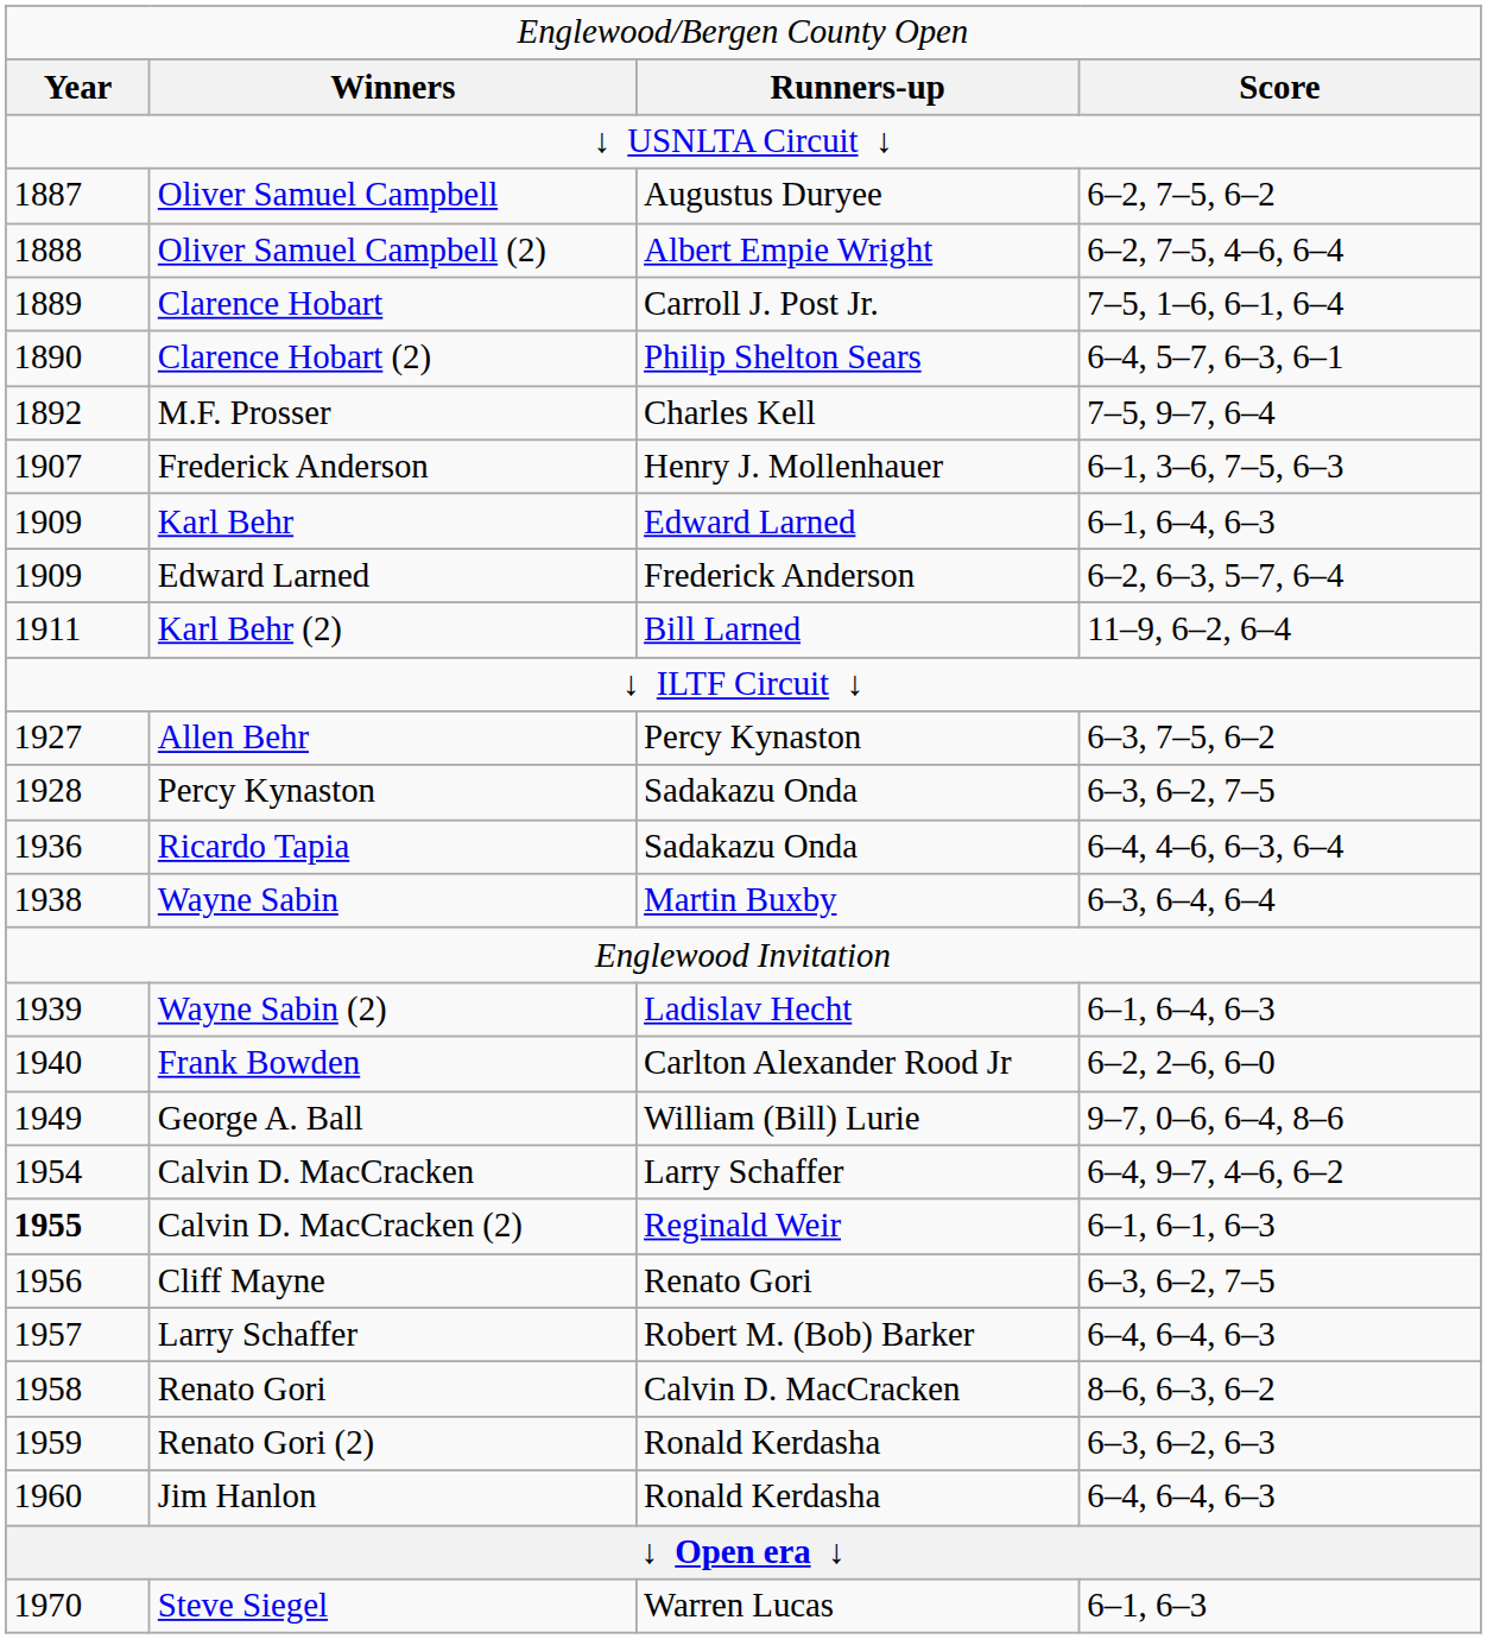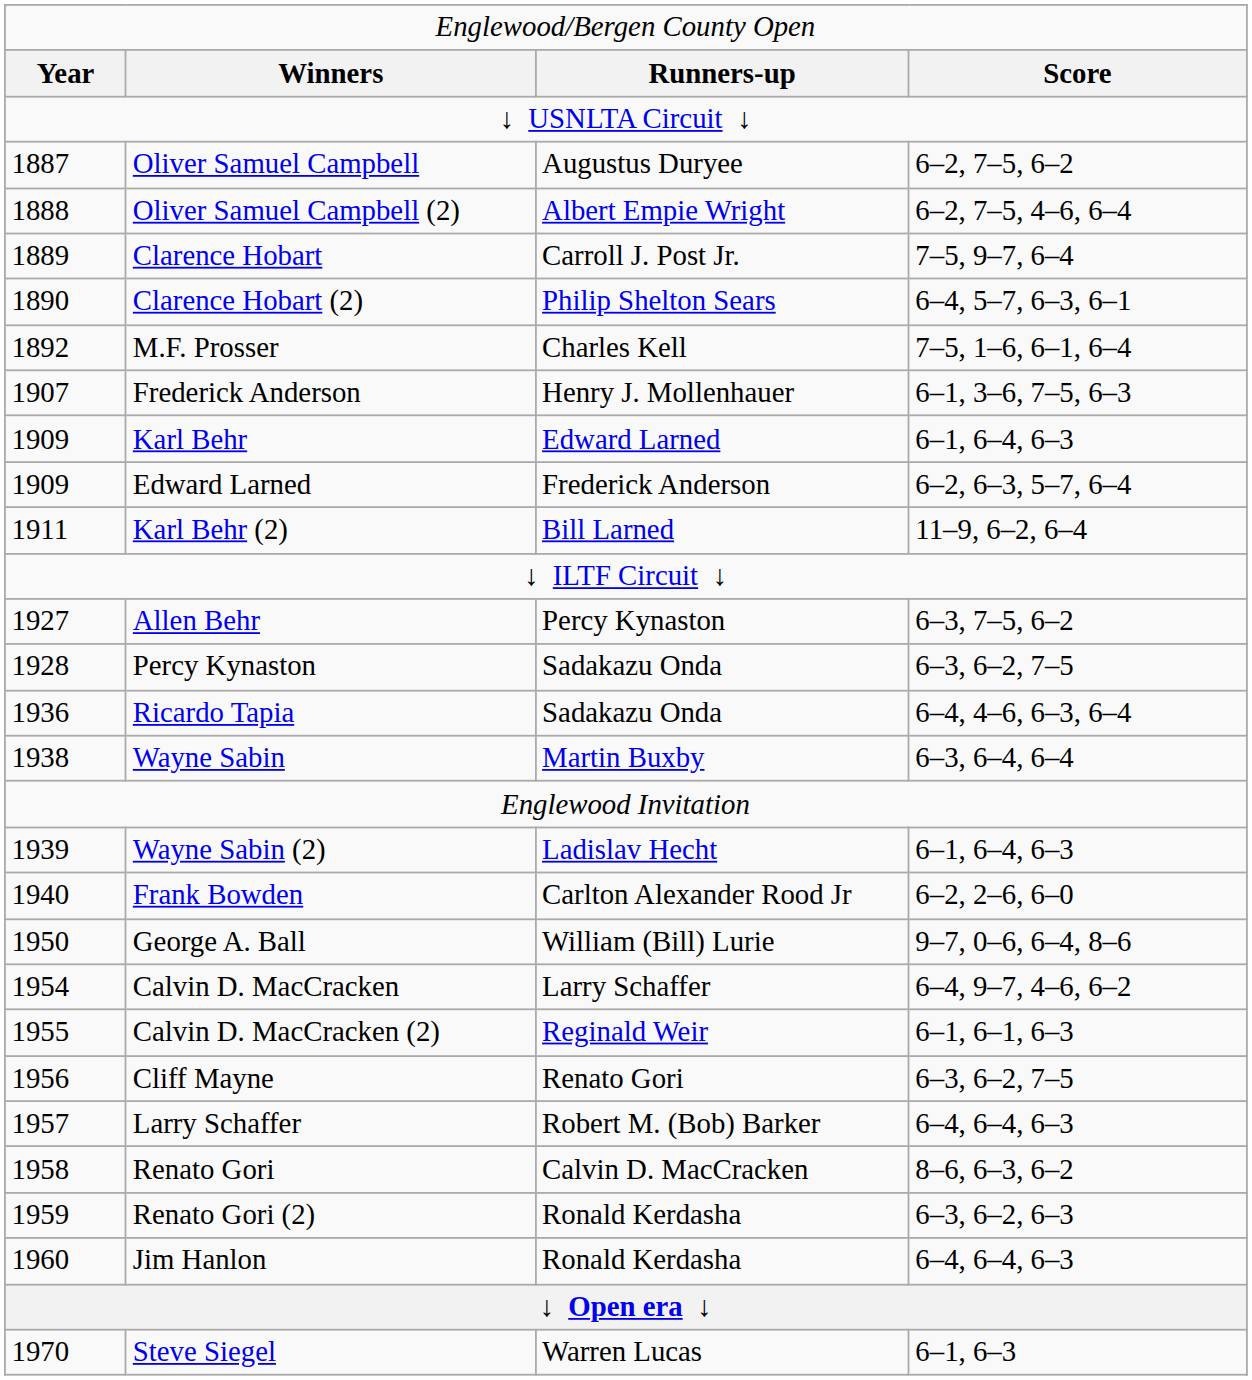Clarence Hobart | column 4: 7–5, 1–6, 6–1, 6–4 -> 7–5, 9–7, 6–4
M.F. Prosser | column 4: 7–5, 9–7, 6–4 -> 7–5, 1–6, 6–1, 6–4
George A. Ball | column 1: 1949 -> 1950
Calvin D. MacCracken (2) | column 1: bold -> normal
